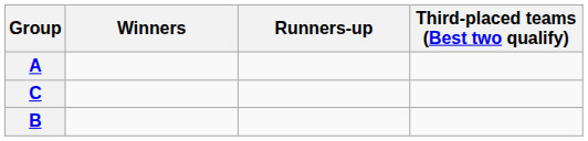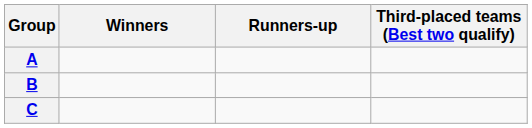rows swapped: B <-> C
